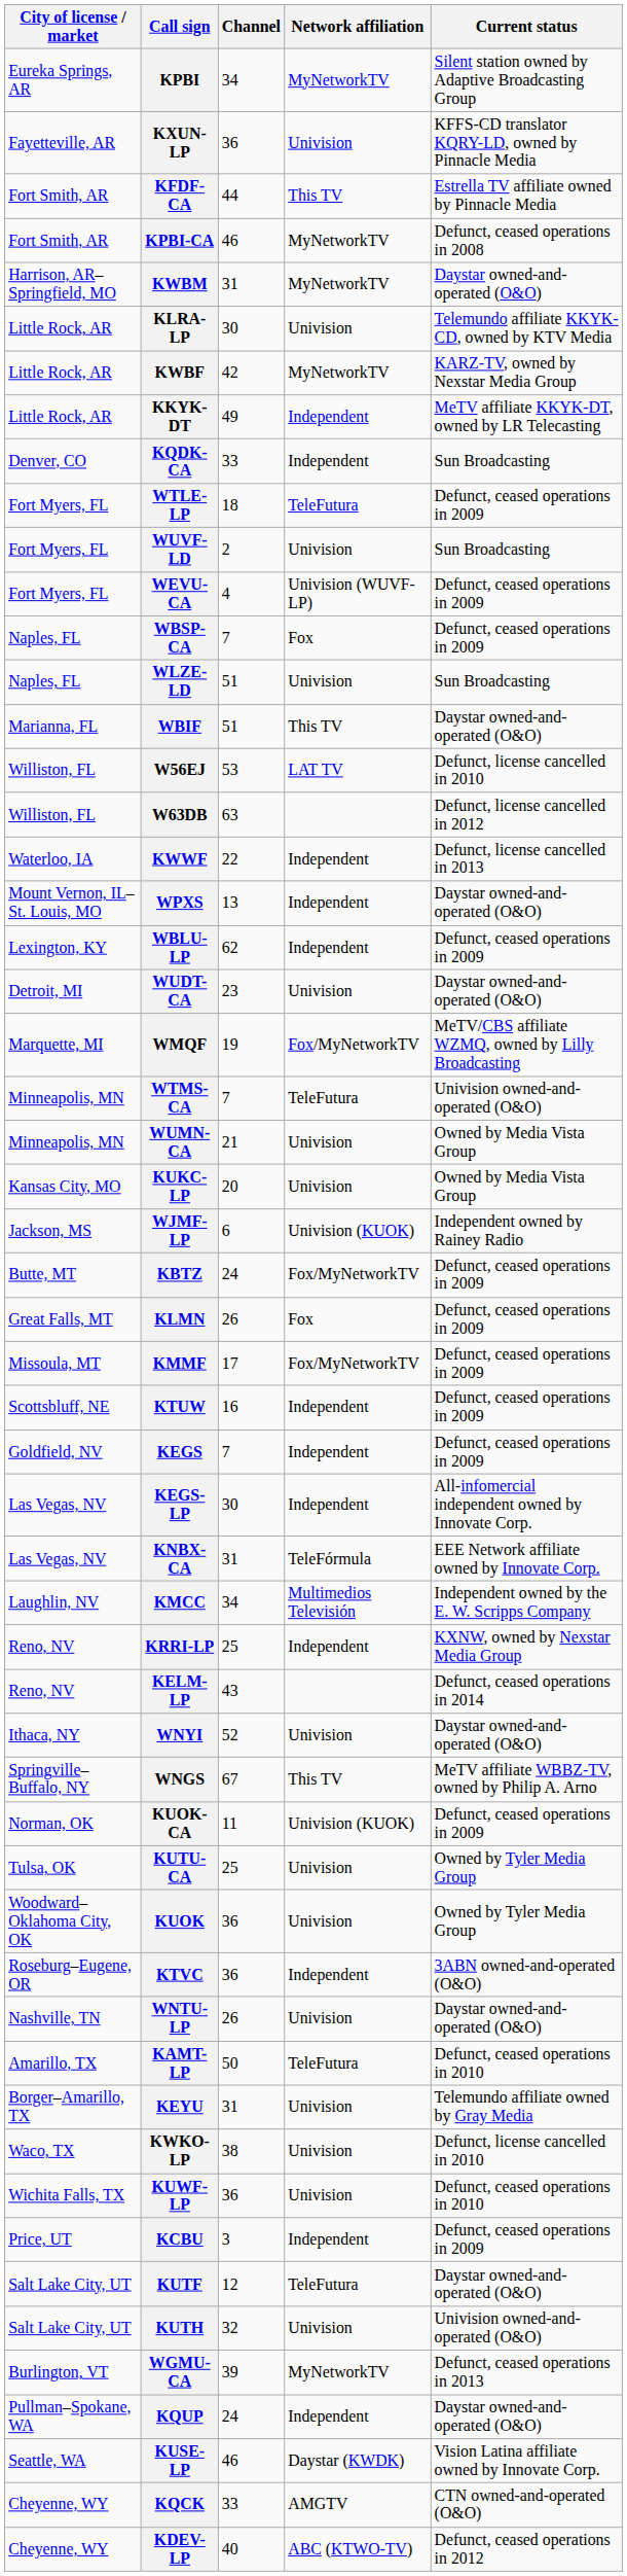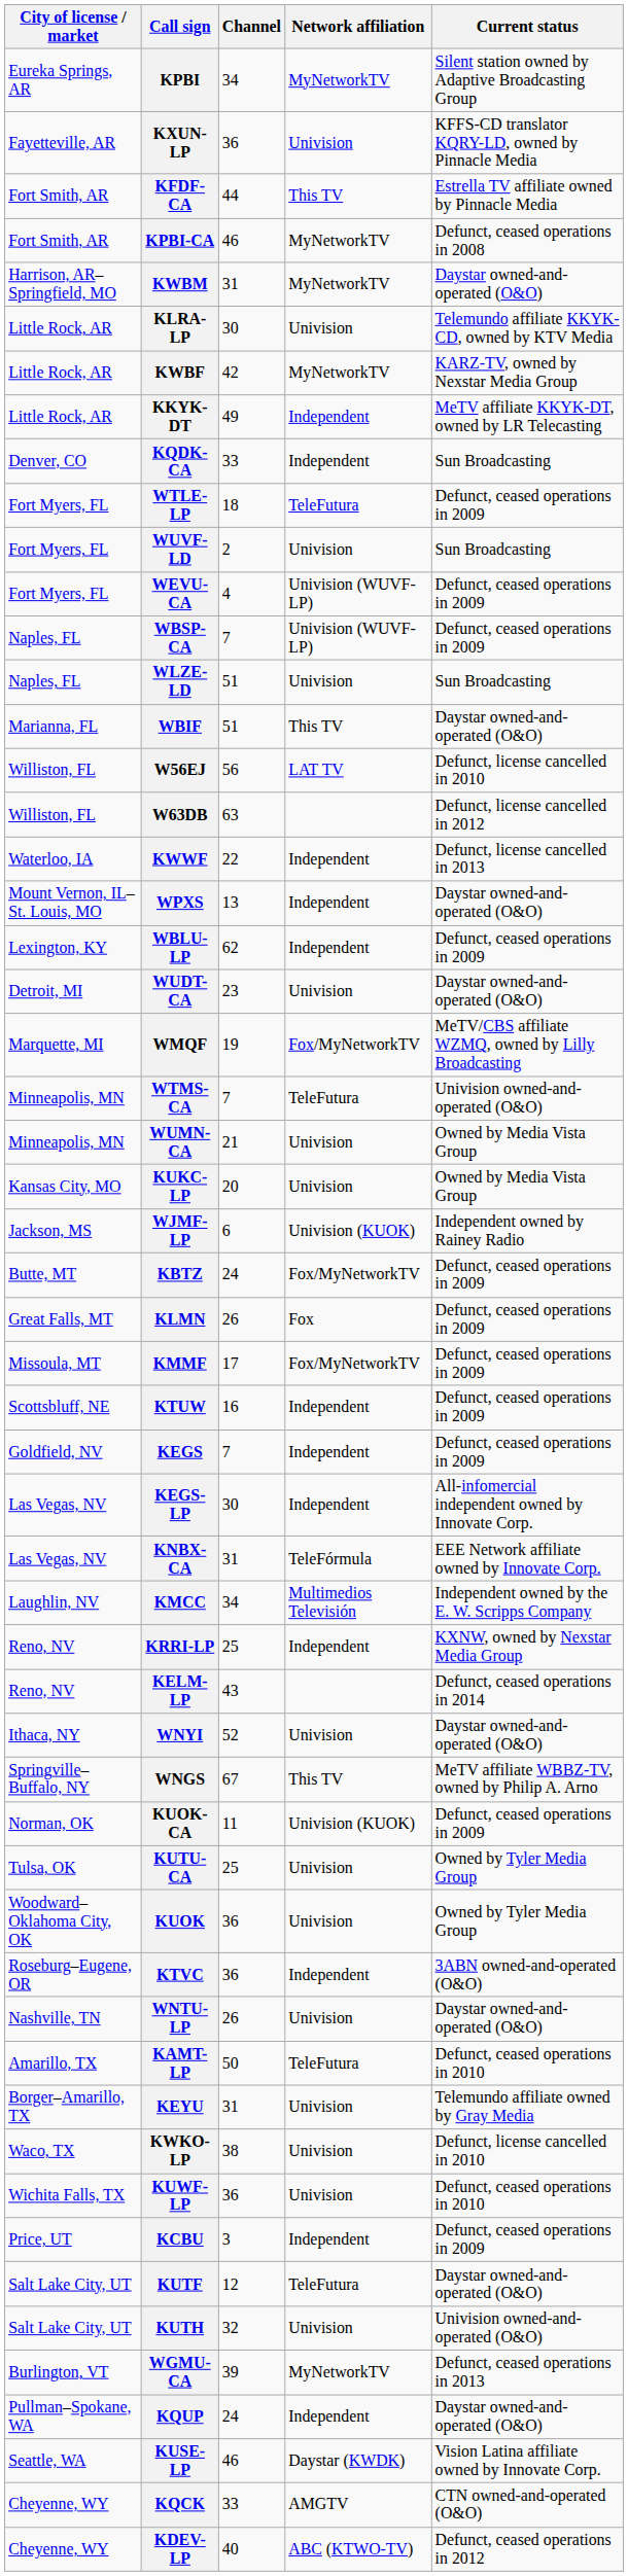WBSP-CA | Network affiliation: Fox -> Univision (WUVF-LP)
W56EJ | Channel: 53 -> 56
